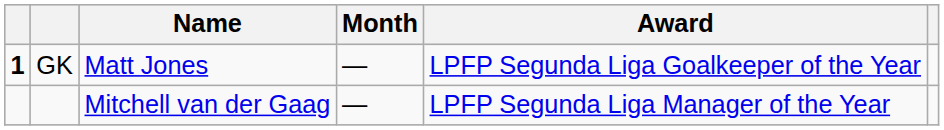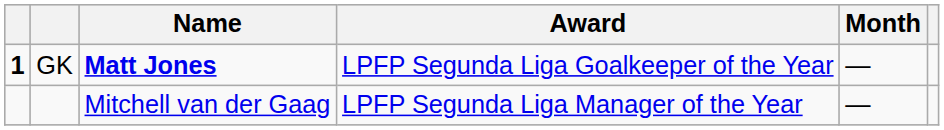columns swapped: Award <-> Month
GK | Name: normal -> bold
